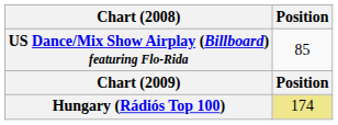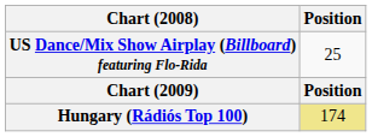US Dance/Mix Show Airplay (Billboard) featuring Flo-Rida | Position: 85 -> 25
